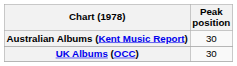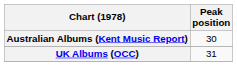UK Albums (OCC) | Peak position: 30 -> 31
